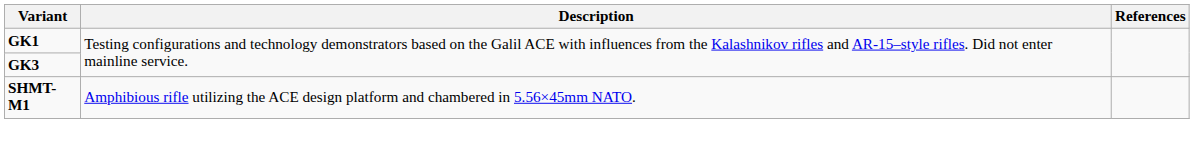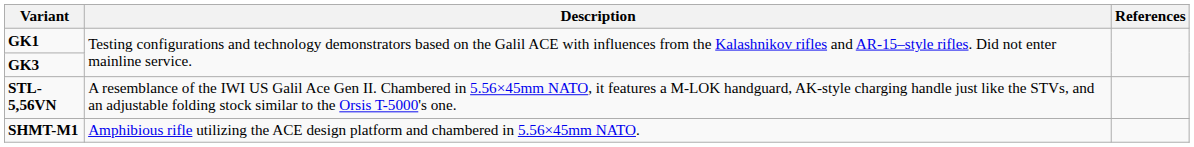+ row: STL-5,56VN | A resemblance of the IWI US Galil Ace Gen II. Chambered in 5.56×45mm NATO, it features a M-LOK handguard, AK-style charging handle just like the STVs, and an adjustable folding stock similar to the Orsis T-5000's one.
